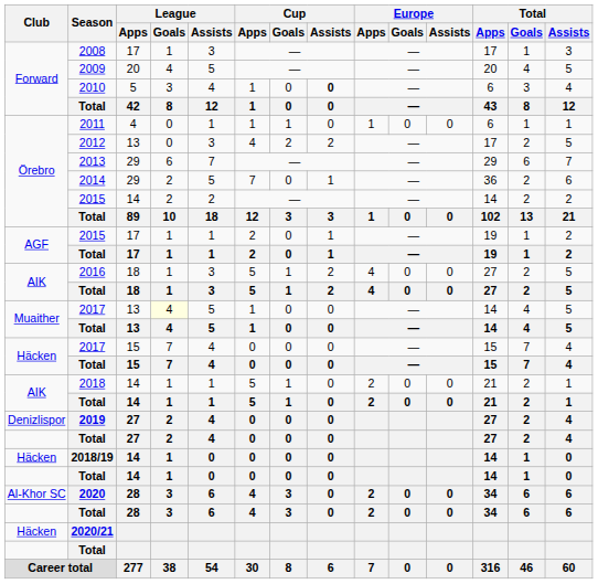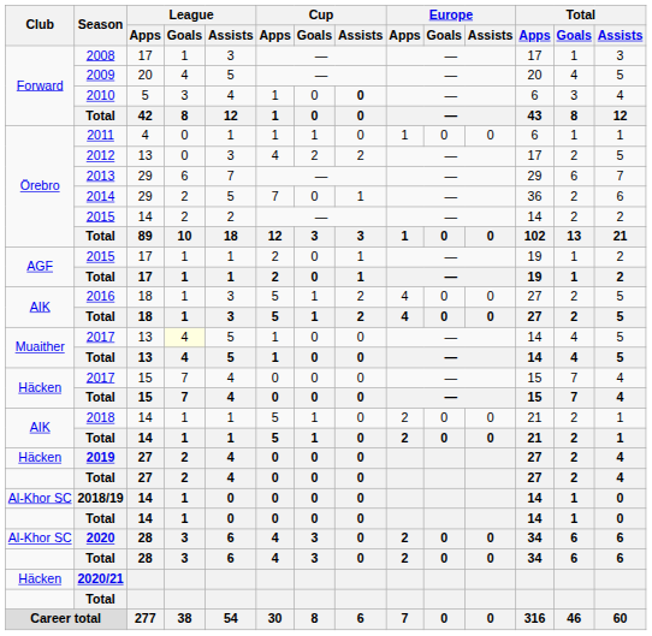2019 | Club: Denizlispor -> Häcken
2018/19 | Club: Häcken -> Al-Khor SC
